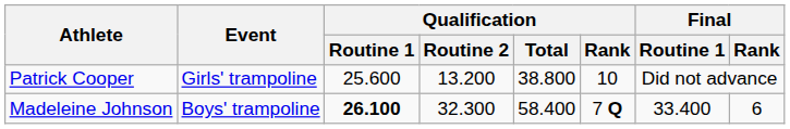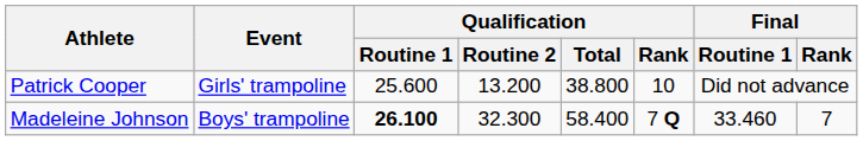Madeleine Johnson | Final / Routine 1: 33.400 -> 33.460
Madeleine Johnson | Final / Rank: 6 -> 7
